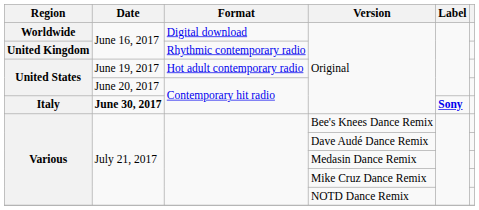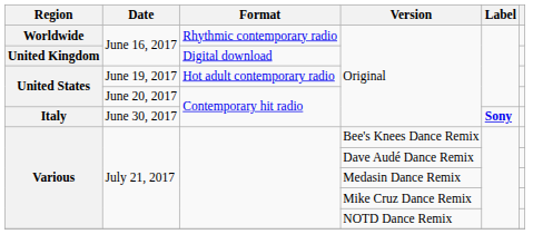Worldwide / Original | Format: Digital download -> Rhythmic contemporary radio
United Kingdom / Original | Format: Rhythmic contemporary radio -> Digital download
Italy / Original | Date: bold -> normal
